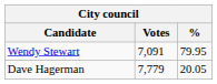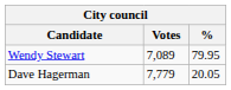Wendy Stewart | Votes: 7,091 -> 7,089
